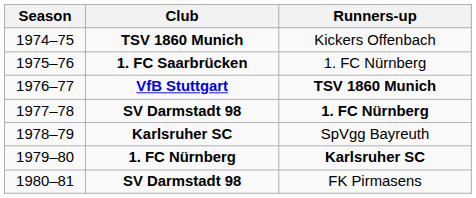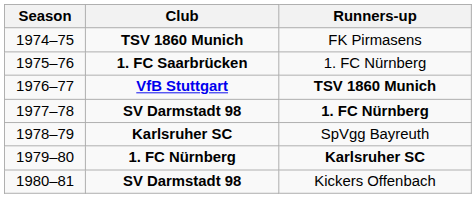1974–75 | Runners-up: Kickers Offenbach -> FK Pirmasens
1980–81 | Runners-up: FK Pirmasens -> Kickers Offenbach
